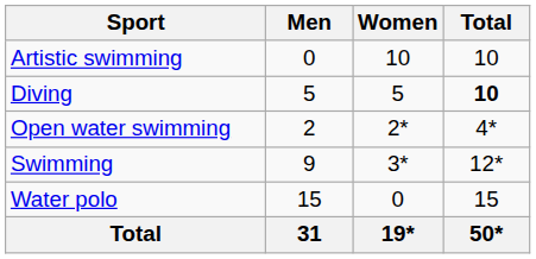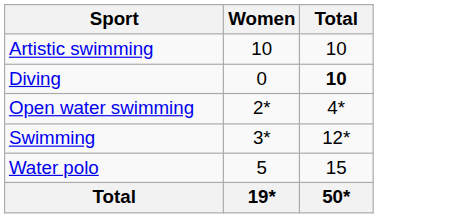- column: Men | 0 | 5 | 2 | 9 | 15 | 31
Diving | Women: 5 -> 0
Water polo | Women: 0 -> 5
